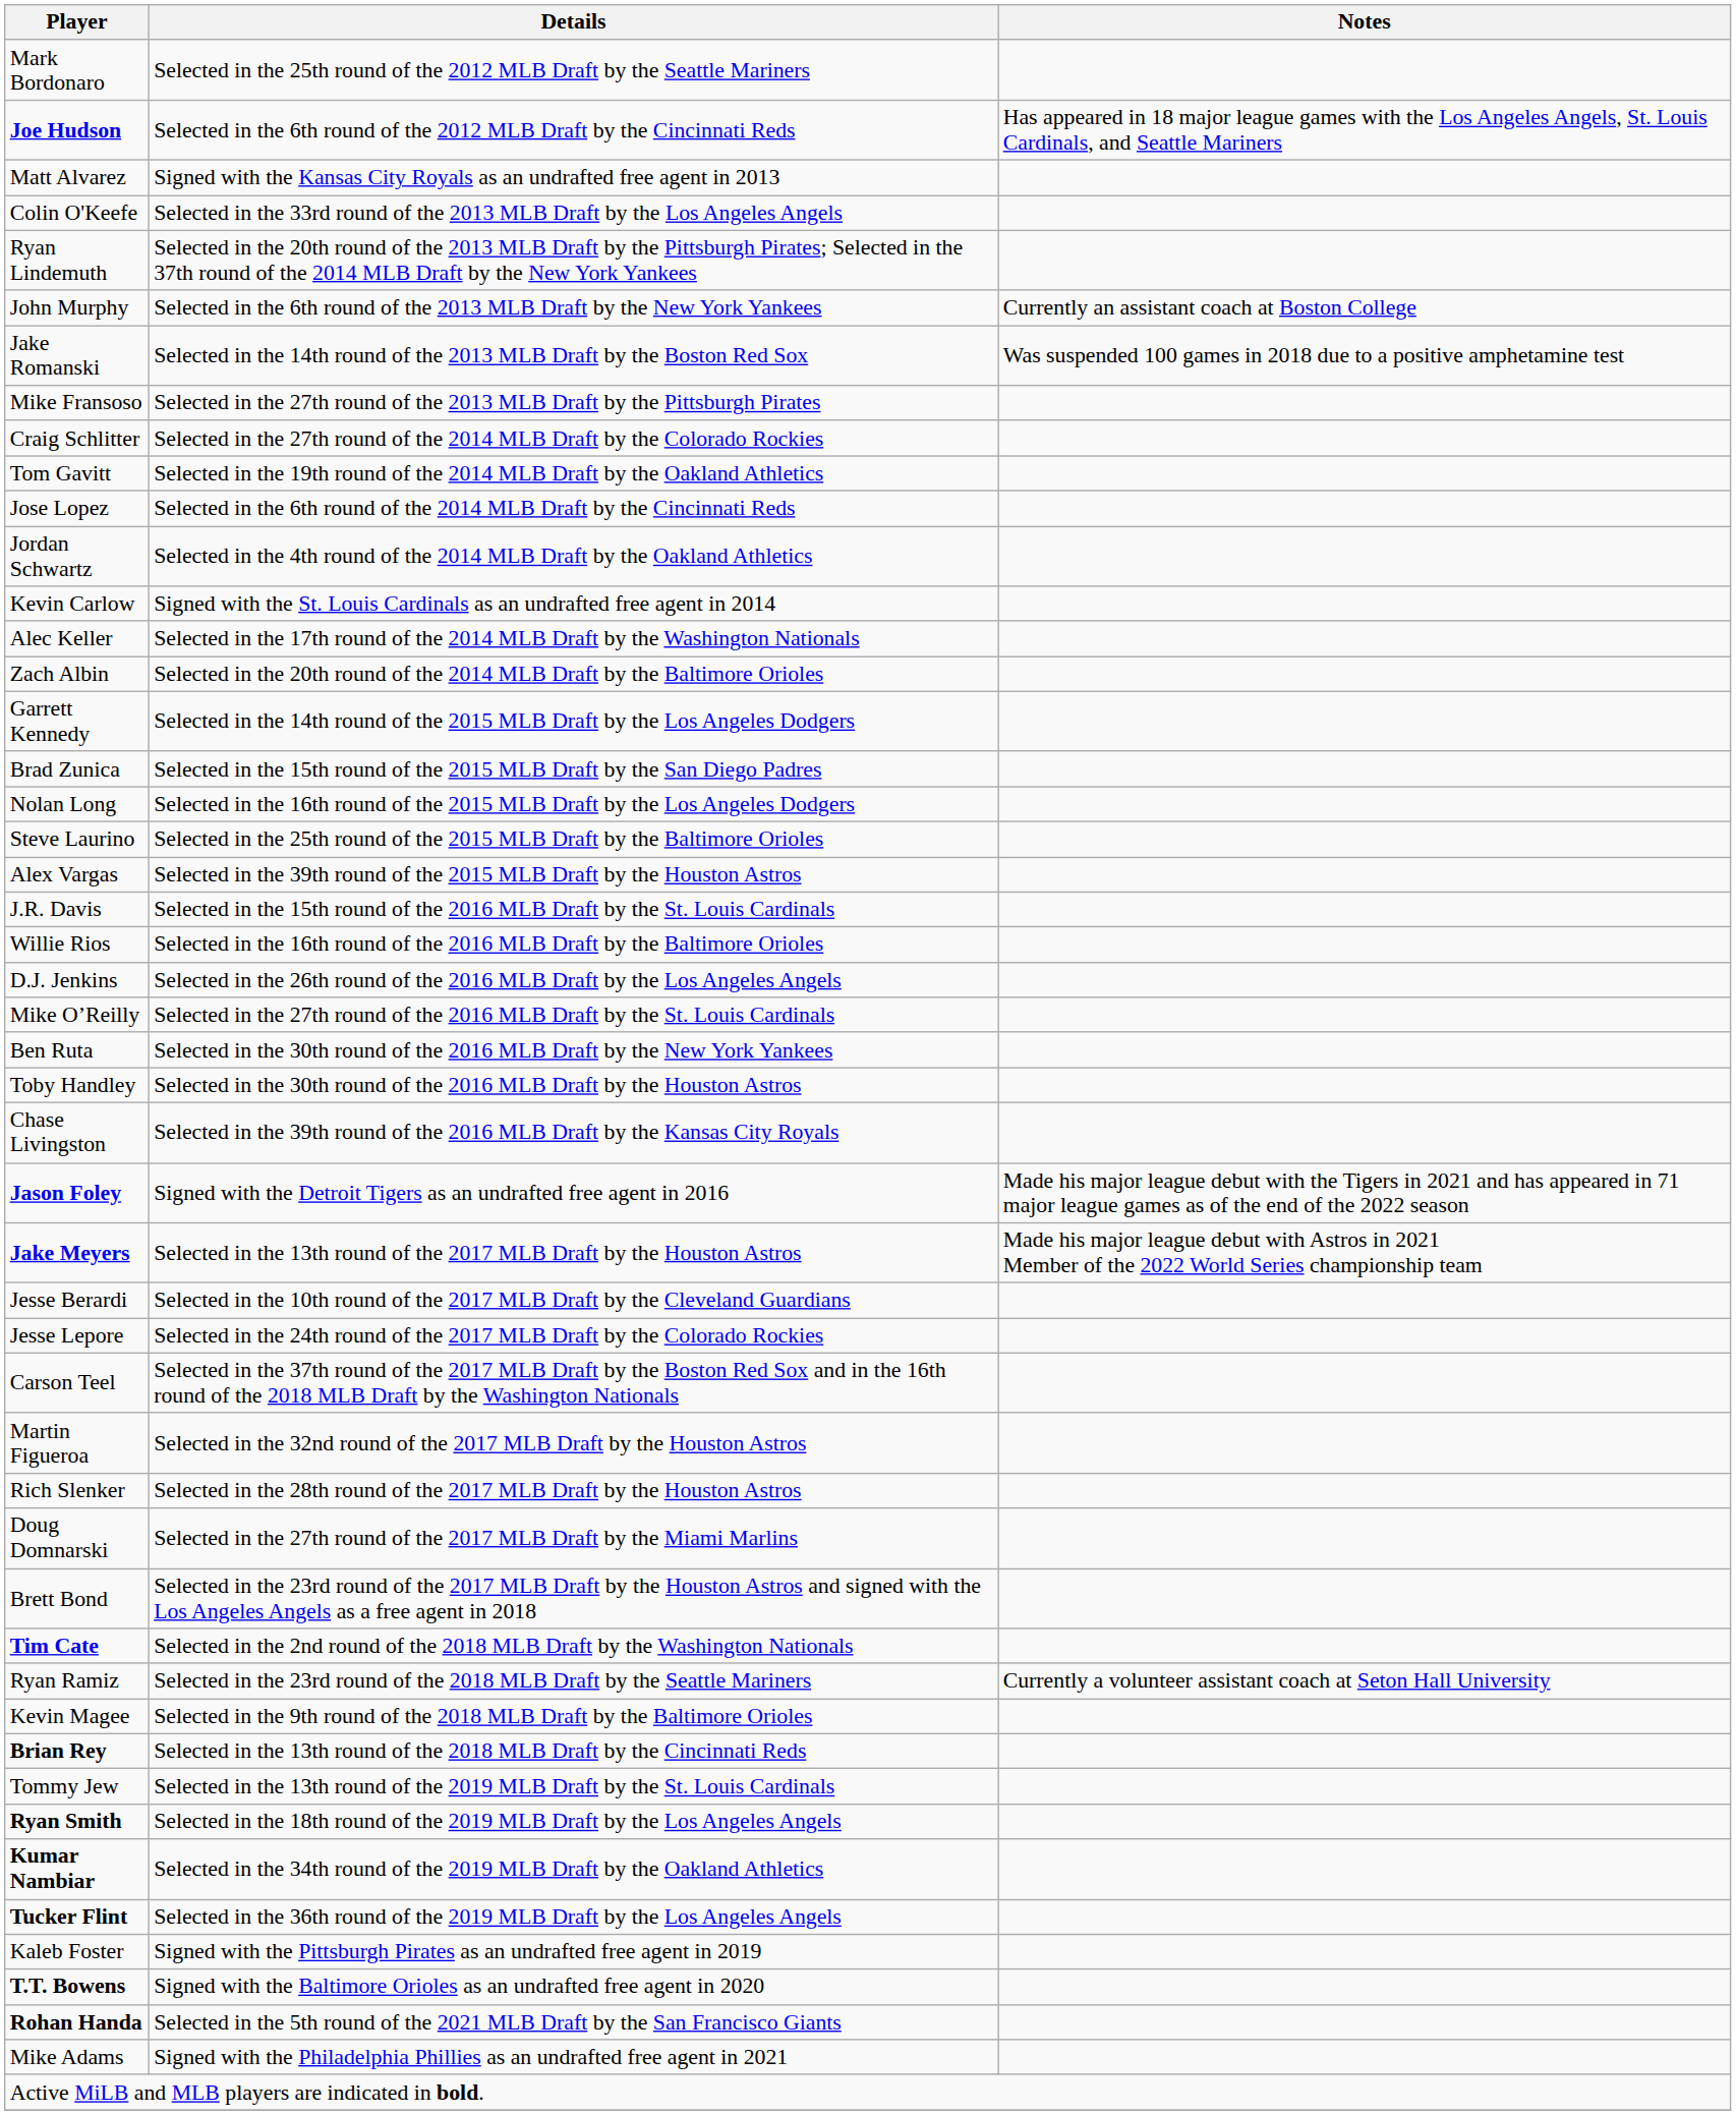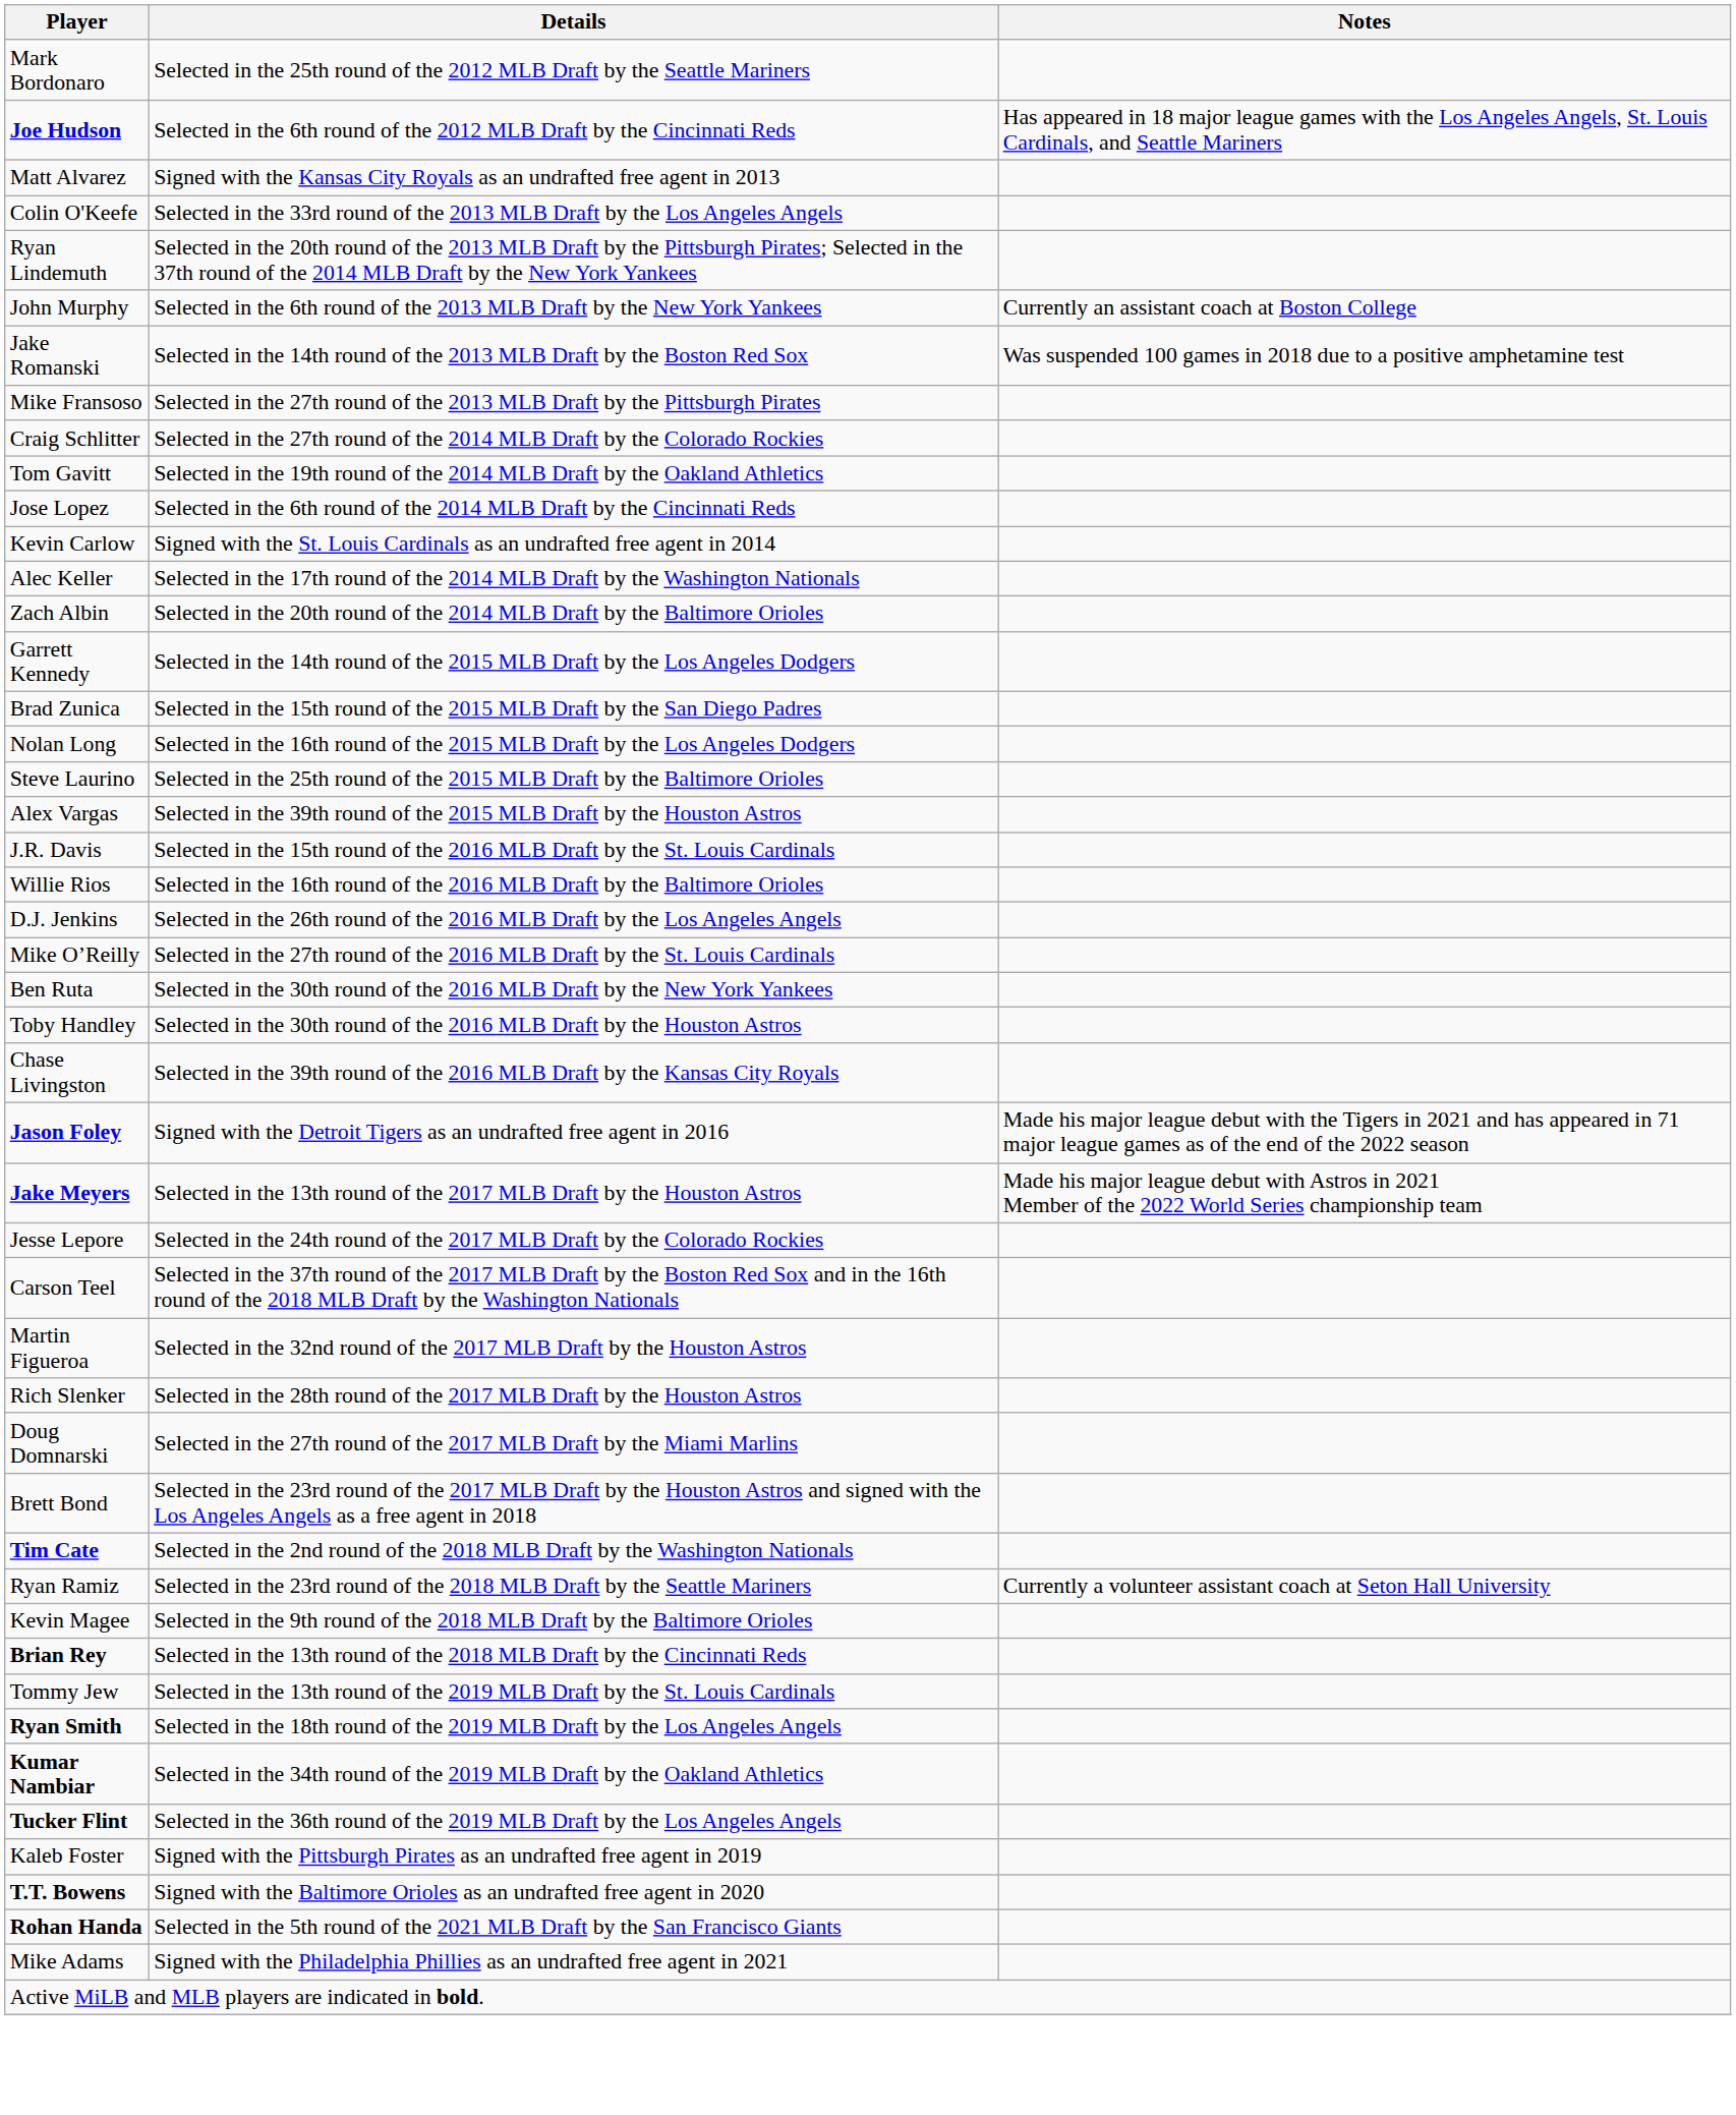- row: Jordan Schwartz | Selected in the 4th round of the 2014 MLB Draft by the Oakland Athletics
- row: Jesse Berardi | Selected in the 10th round of the 2017 MLB Draft by the Cleveland Guardians
